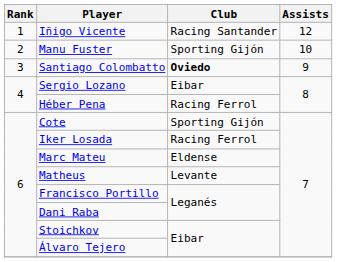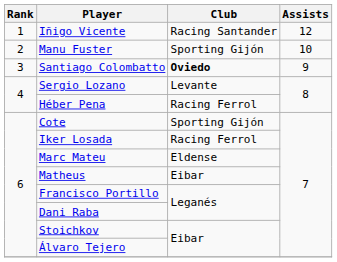Sergio Lozano | Club: Eibar -> Levante
Matheus | Club: Levante -> Eibar
